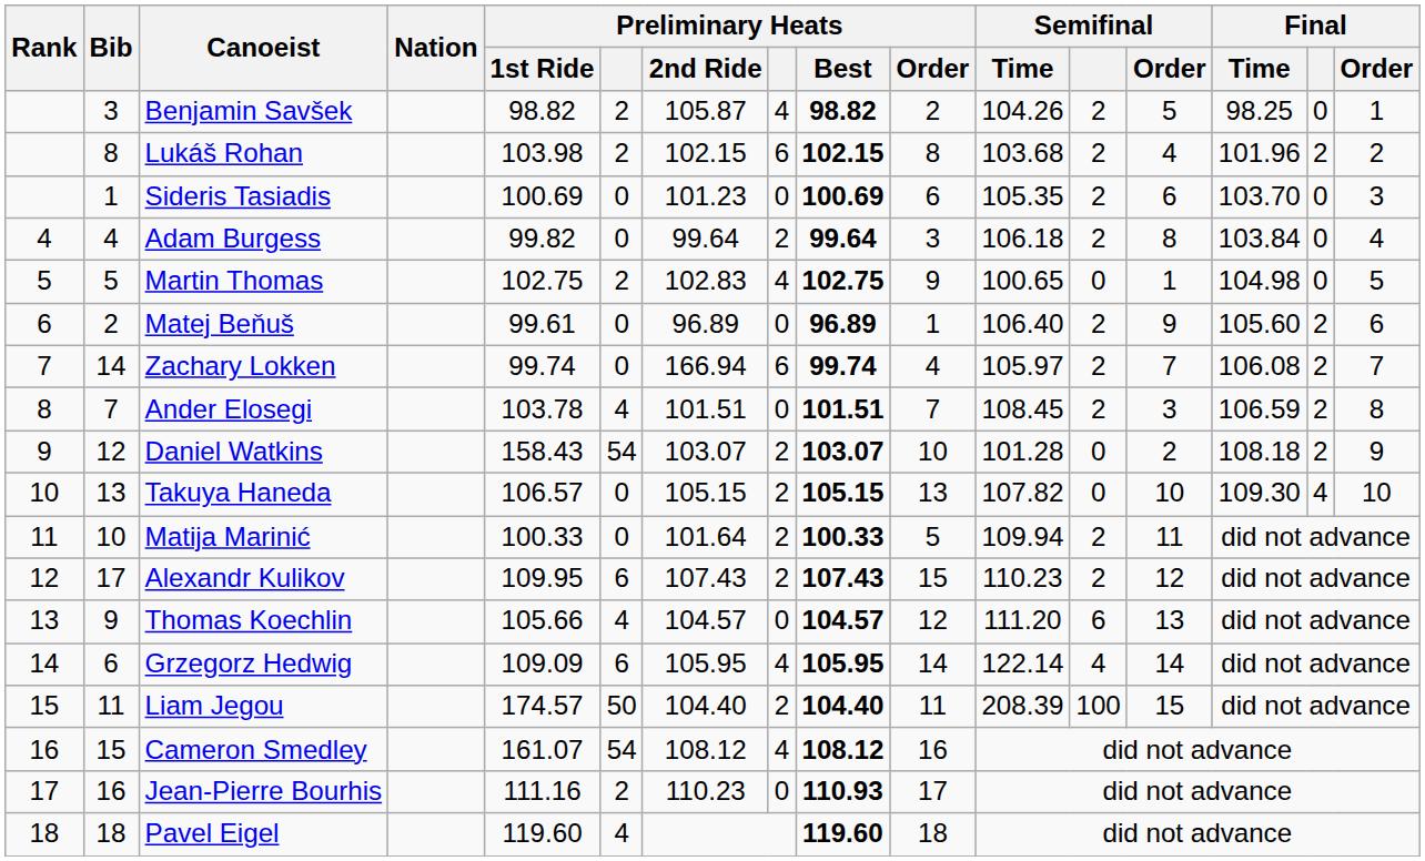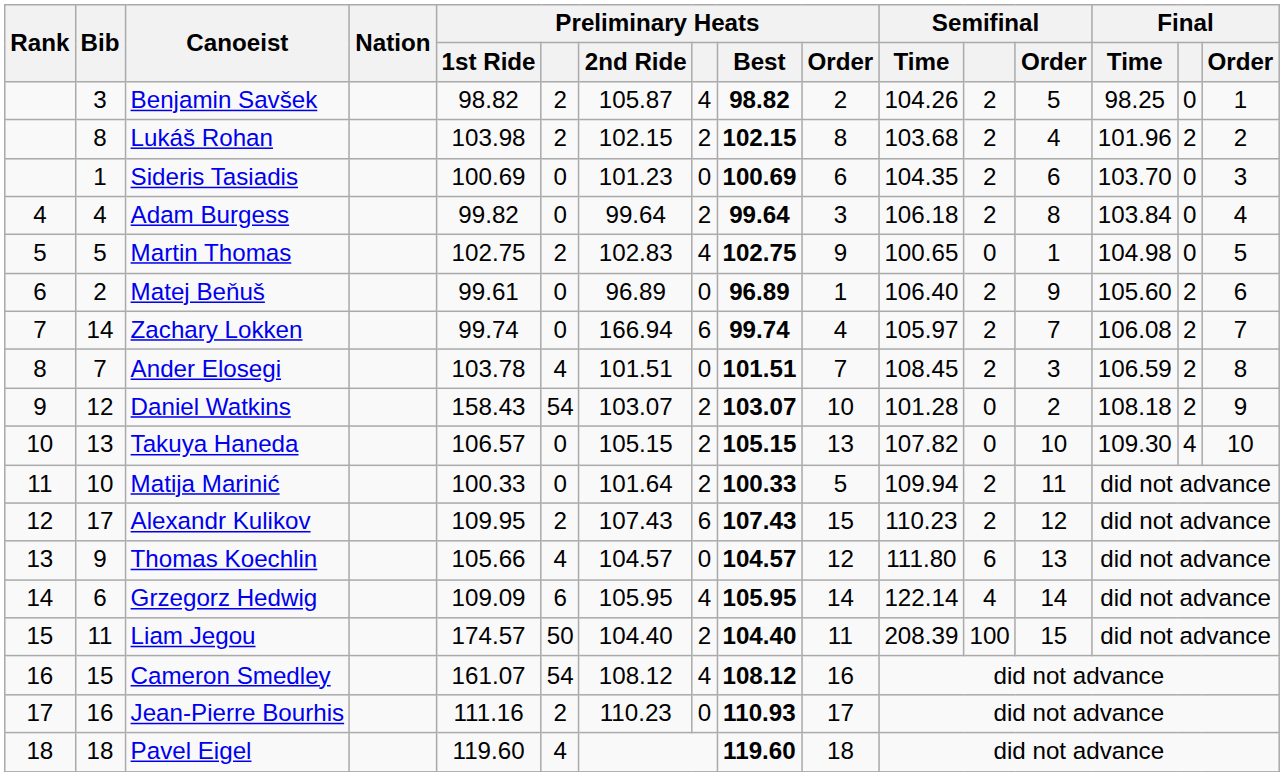Lukáš Rohan | column 8: 6 -> 2
Sideris Tasiadis | Semifinal / Time: 105.35 -> 104.35
Alexandr Kulikov | column 6: 6 -> 2
Alexandr Kulikov | column 8: 2 -> 6
Thomas Koechlin | Semifinal / Time: 111.20 -> 111.80
